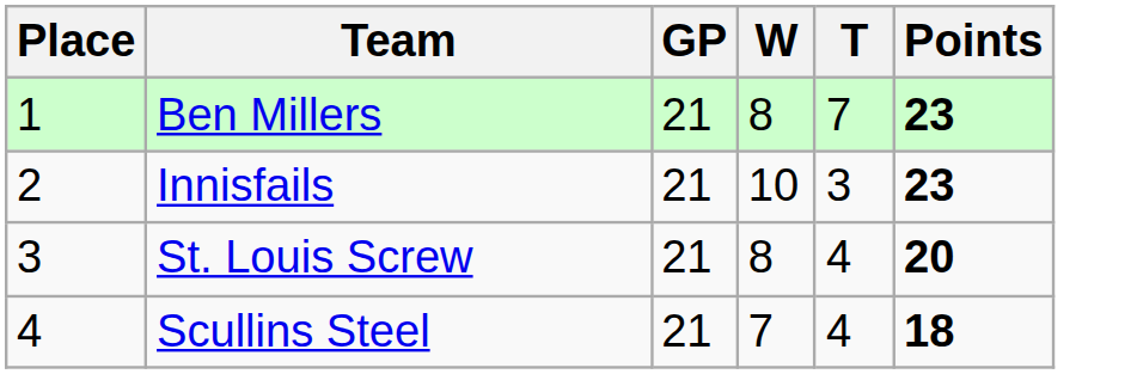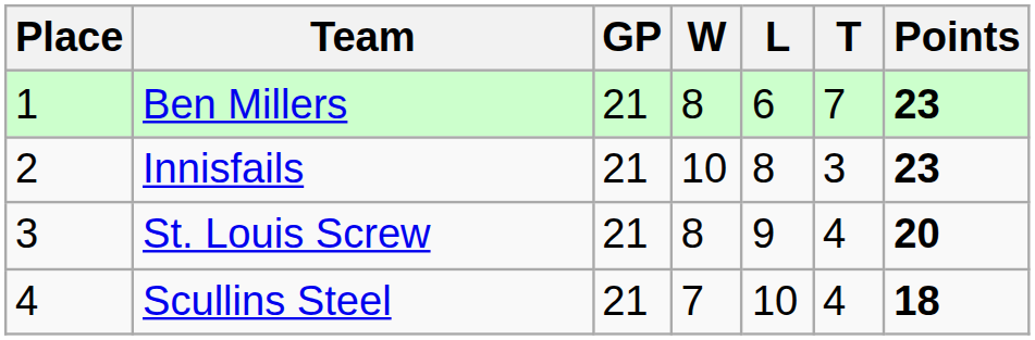+ column: L | 6 | 8 | 9 | 10
